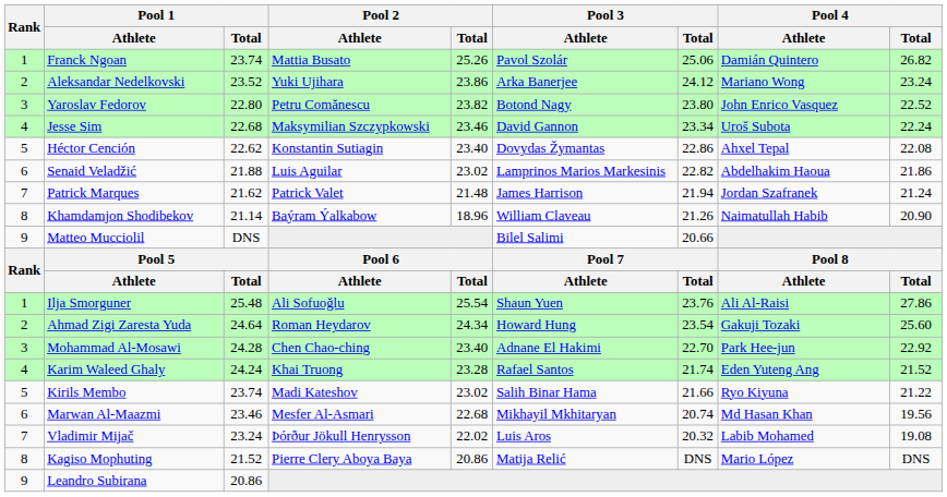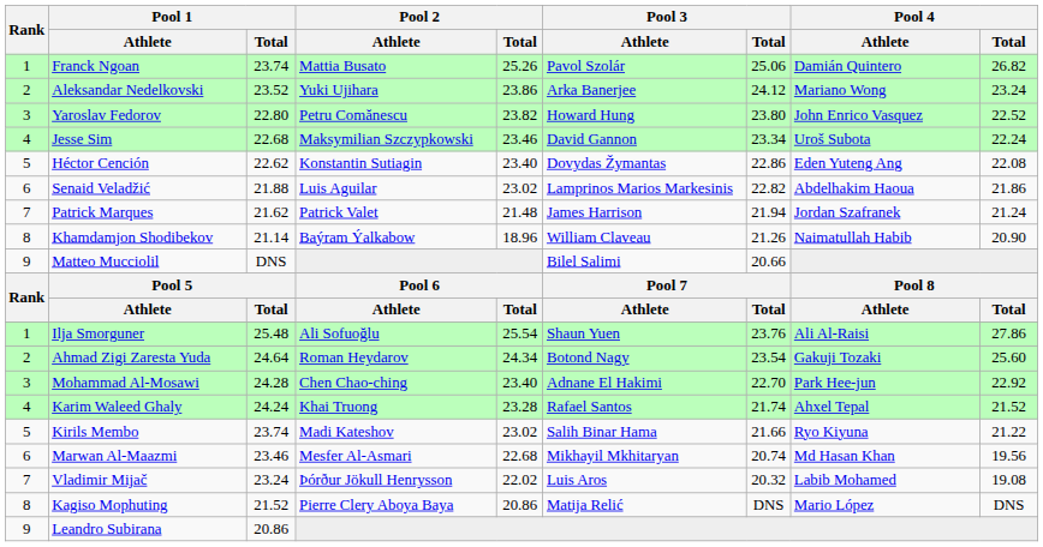Yaroslav Fedorov | Pool 3 / Athlete: Botond Nagy -> Howard Hung
Héctor Cención | Pool 4 / Athlete: Ahxel Tepal -> Eden Yuteng Ang
Ahmad Zigi Zaresta Yuda | Pool 3 / Athlete: Howard Hung -> Botond Nagy
Karim Waleed Ghaly | Pool 4 / Athlete: Eden Yuteng Ang -> Ahxel Tepal
